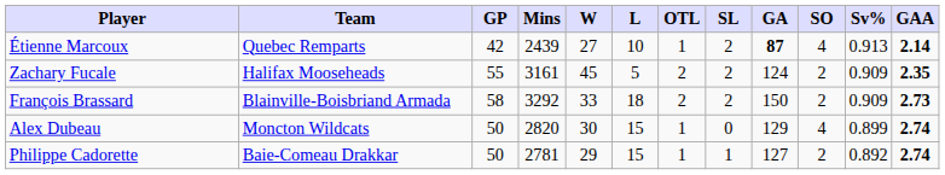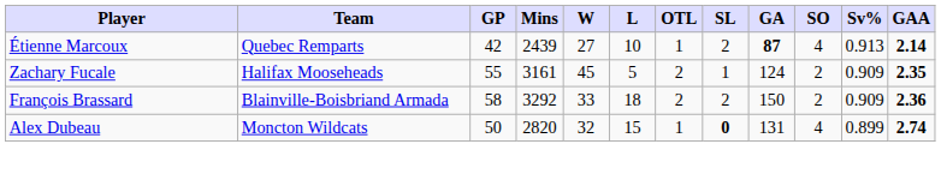Zachary Fucale | SL: 2 -> 1
François Brassard | GAA: 2.73 -> 2.36
Alex Dubeau | W: 30 -> 32
Alex Dubeau | SL: normal -> bold
Alex Dubeau | GA: 129 -> 131
- row: Philippe Cadorette | Baie-Comeau Drakkar | 50 | 2781 | 29 | 15 | 1 | 1 | 127 | 2 | 0.892 | 2.74
